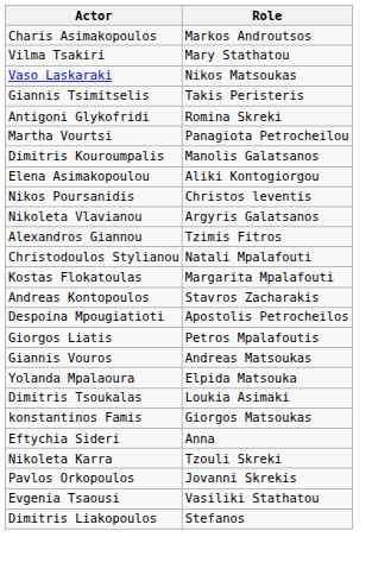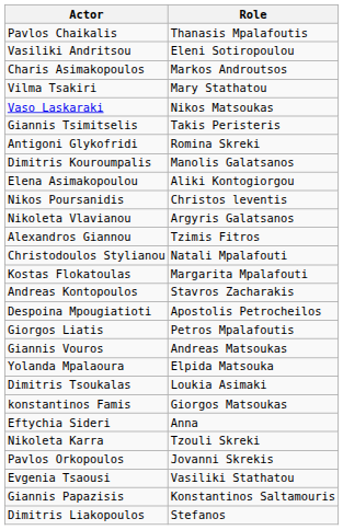+ row: Pavlos Chaikalis | Thanasis Mpalafoutis
+ row: Vasiliki Andritsou | Eleni Sotiropoulou
- row: Martha Vourtsi | Panagiota Petrocheilou
+ row: Giannis Papazisis | Konstantinos Saltamouris
